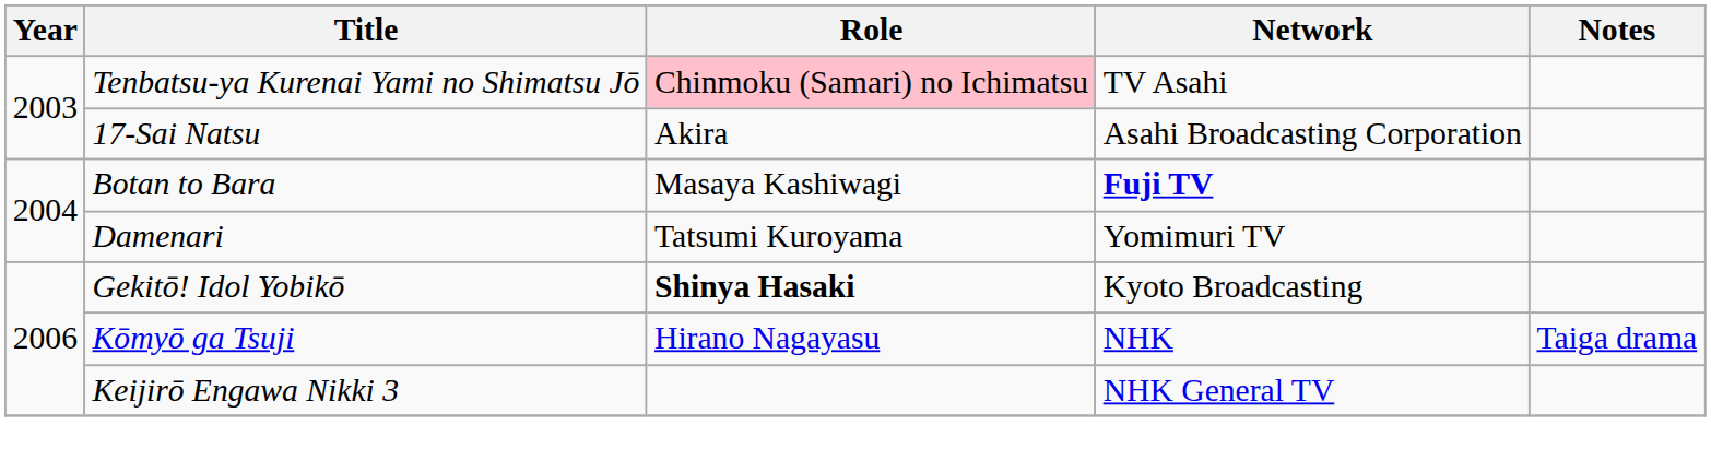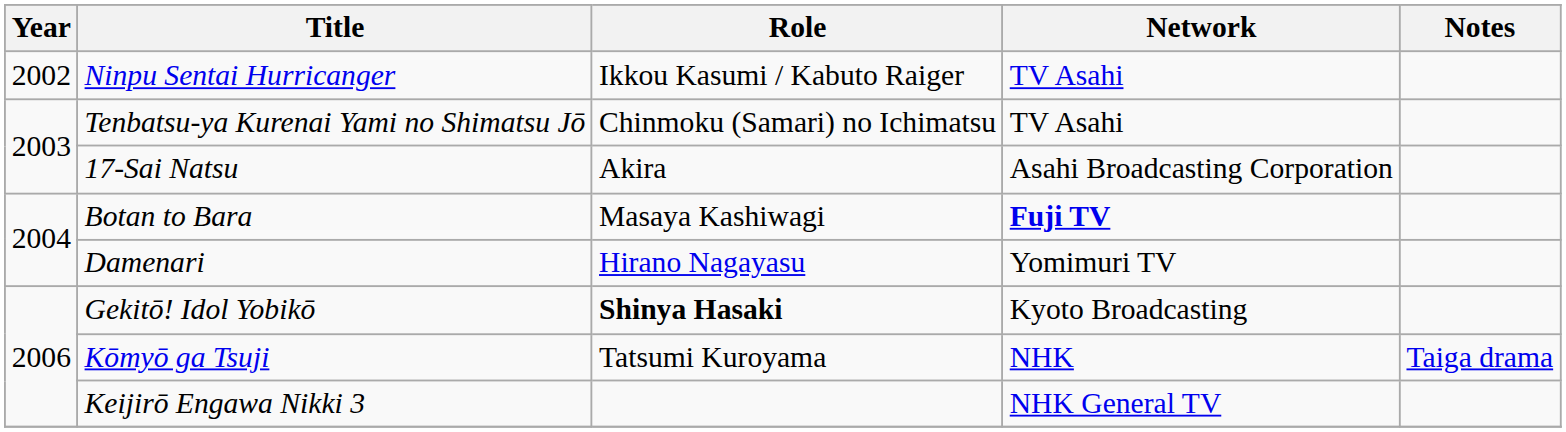+ row: 2002 | Ninpu Sentai Hurricanger | Ikkou Kasumi / Kabuto Raiger | TV Asahi
Tenbatsu-ya Kurenai Yami no Shimatsu Jō | Role: pink background -> no background
Damenari | Role: Tatsumi Kuroyama -> Hirano Nagayasu
Kōmyō ga Tsuji | Role: Hirano Nagayasu -> Tatsumi Kuroyama
